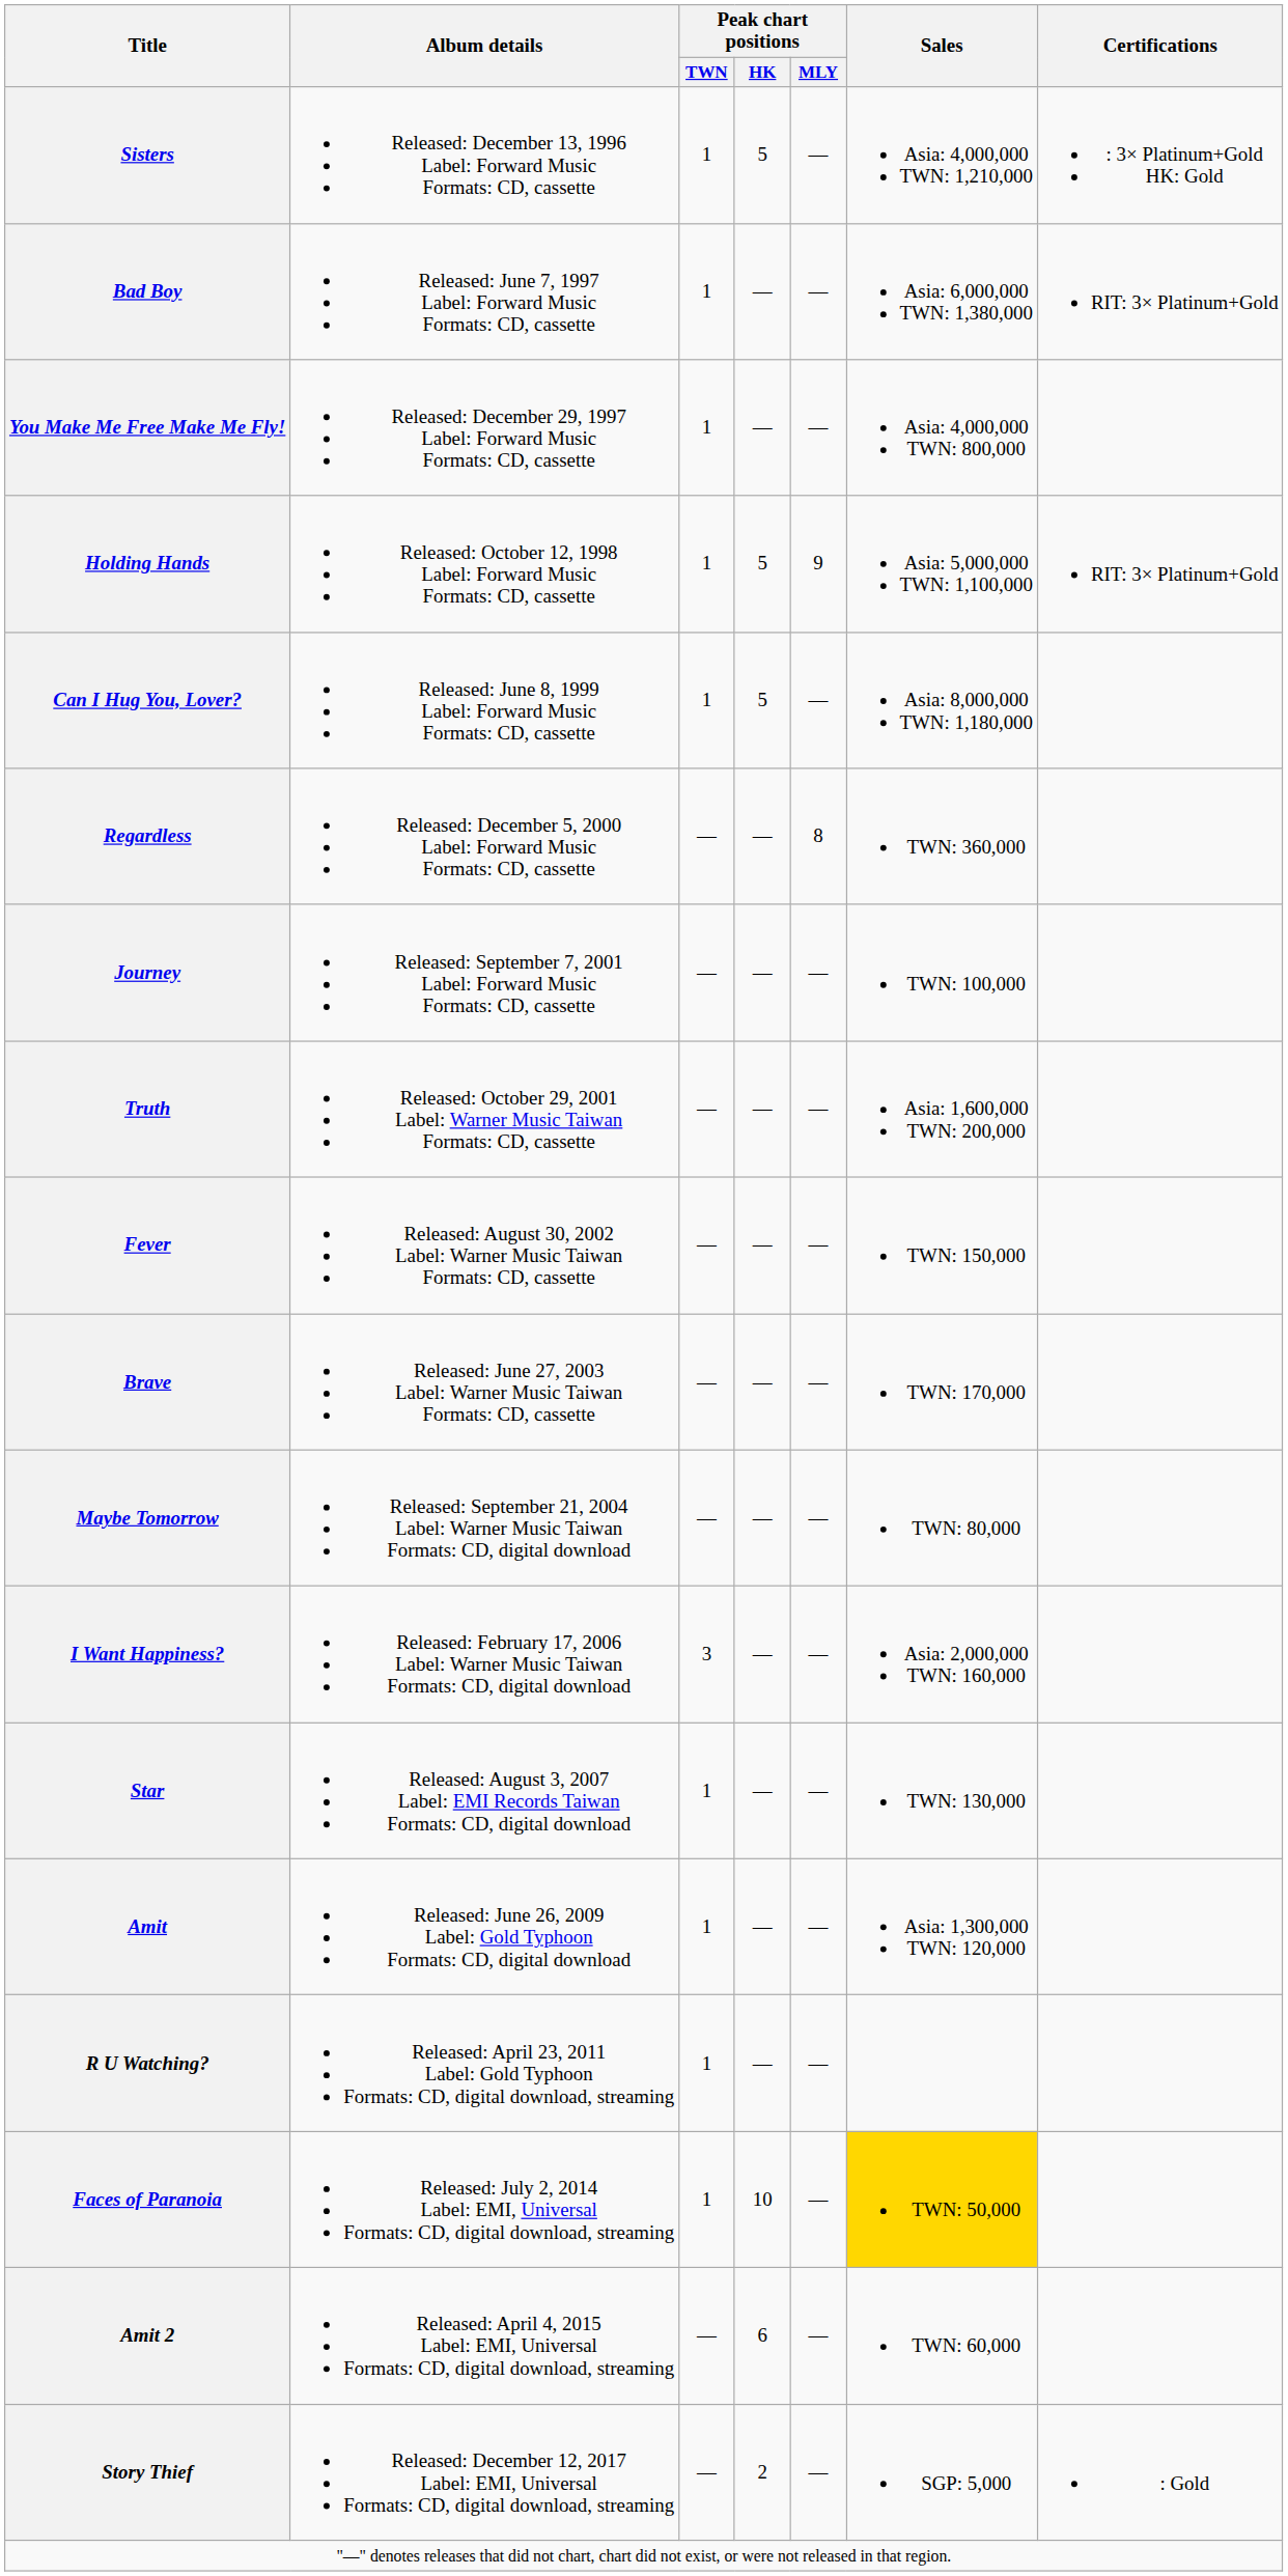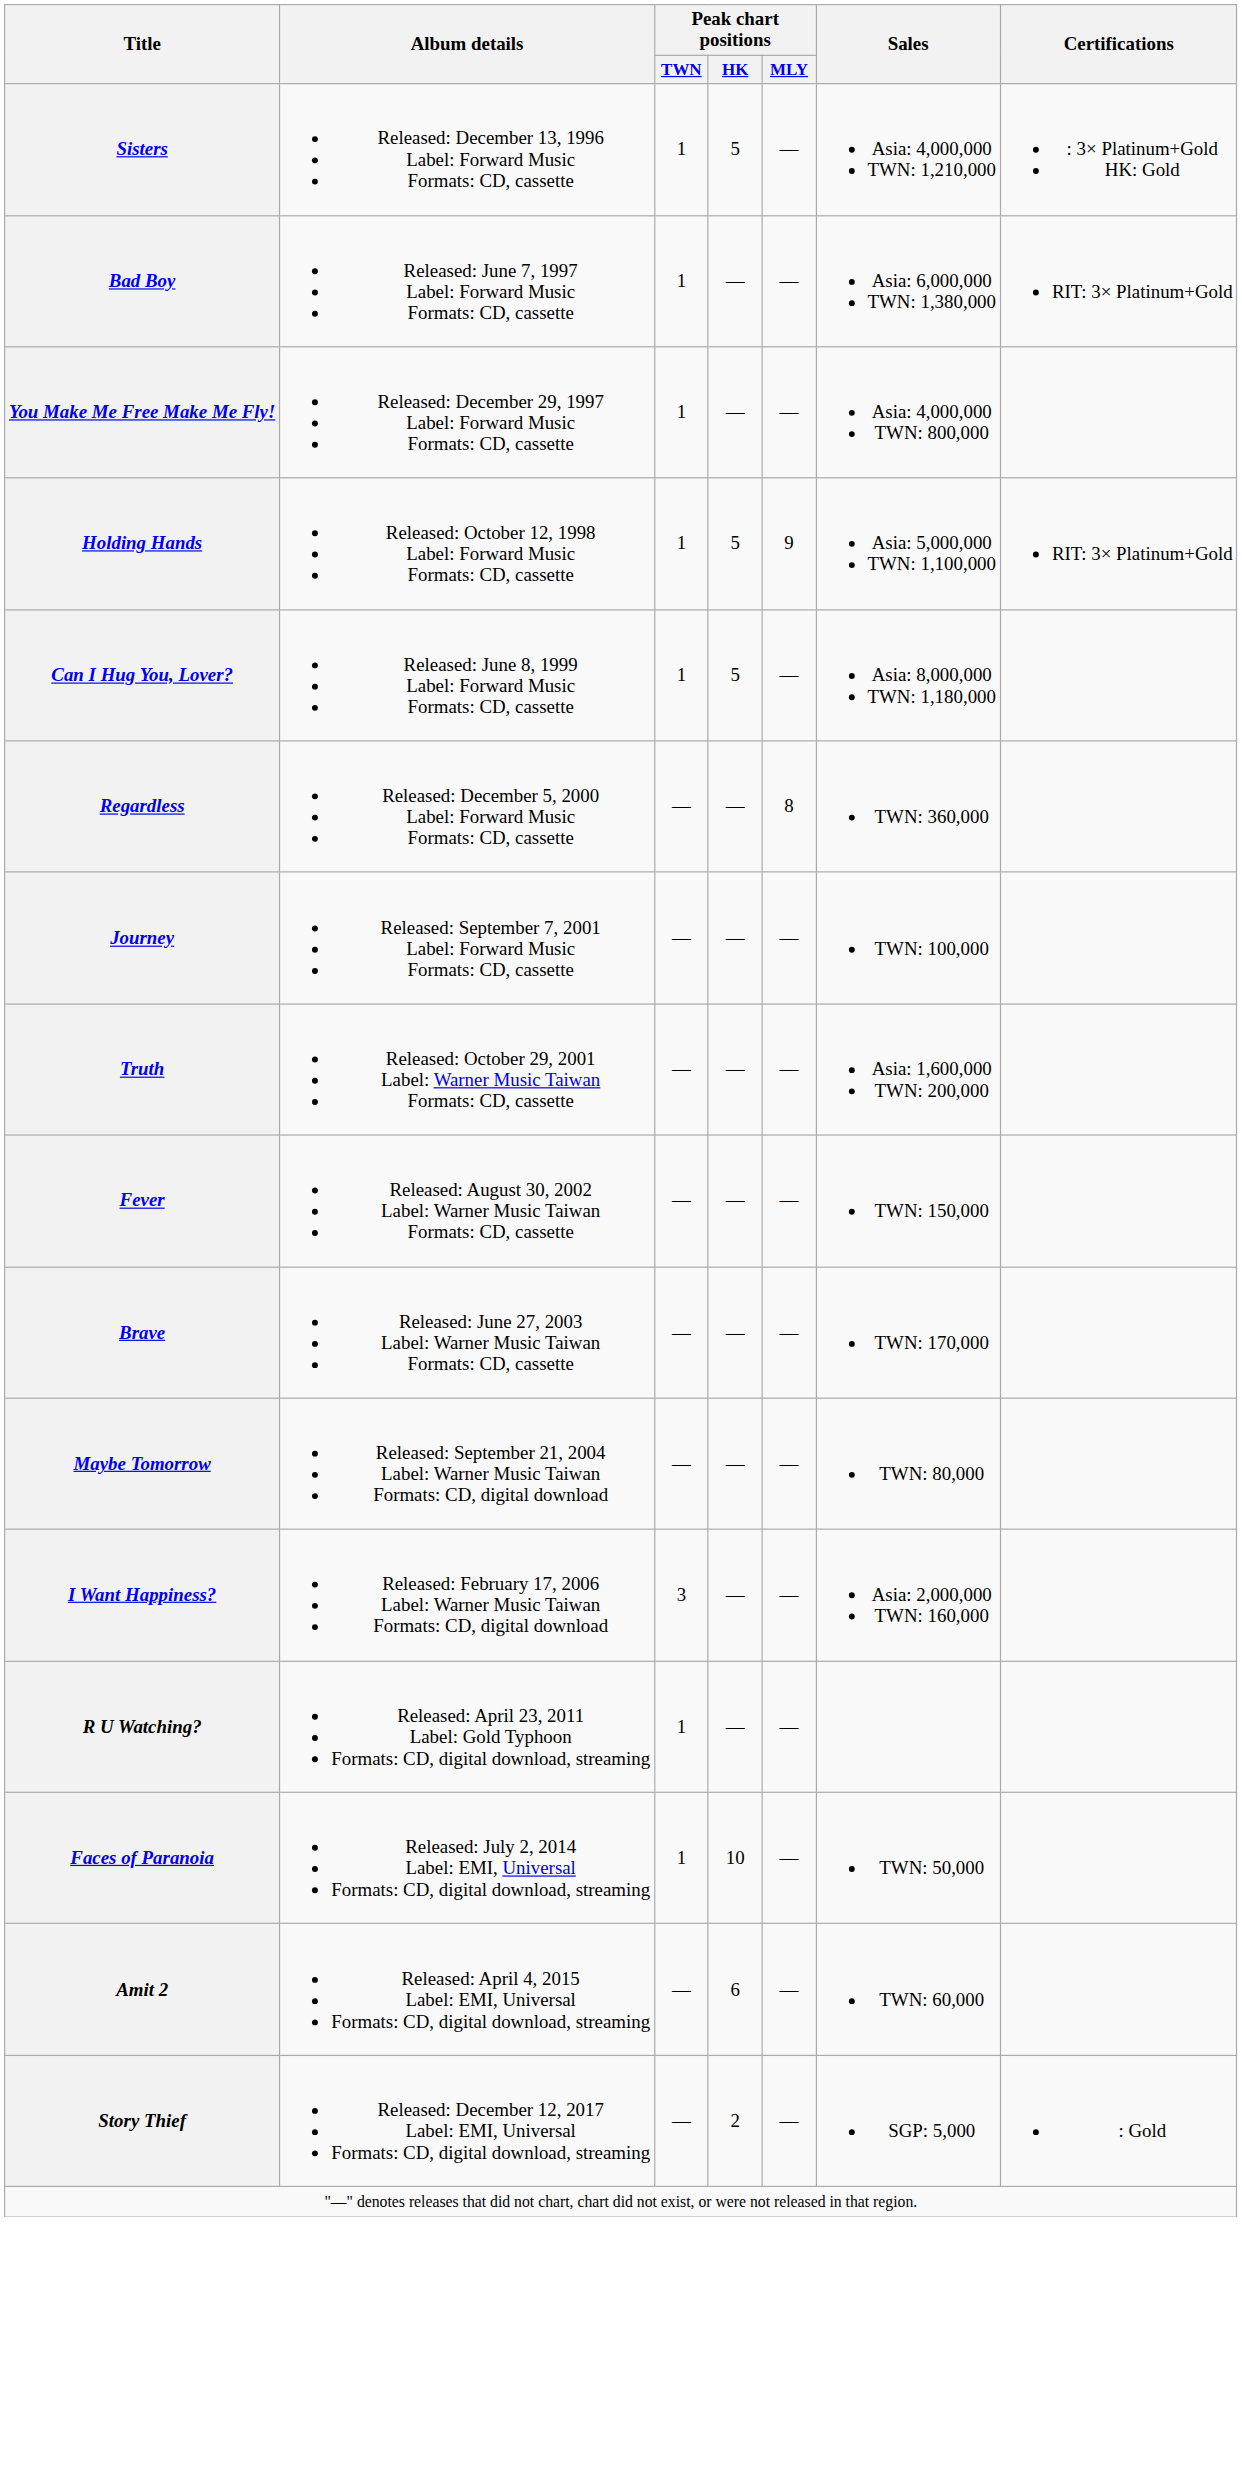- row: Star | Released: August 3, 2007 Label: EMI Records Taiwan Formats: CD, digital download | 1 | — | — | TWN: 130,000
- row: Amit | Released: June 26, 2009 Label: Gold Typhoon Formats: CD, digital download | 1 | — | — | Asia: 1,300,000 TWN: 120,000
Faces of Paranoia | Sales: gold background -> no background
